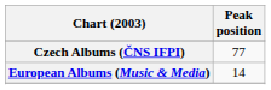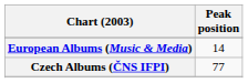rows swapped: Czech Albums (ČNS IFPI) <-> European Albums (Music & Media)
